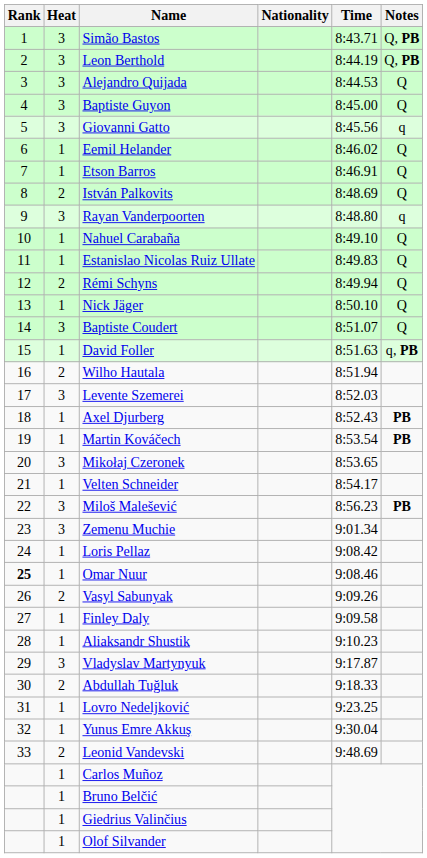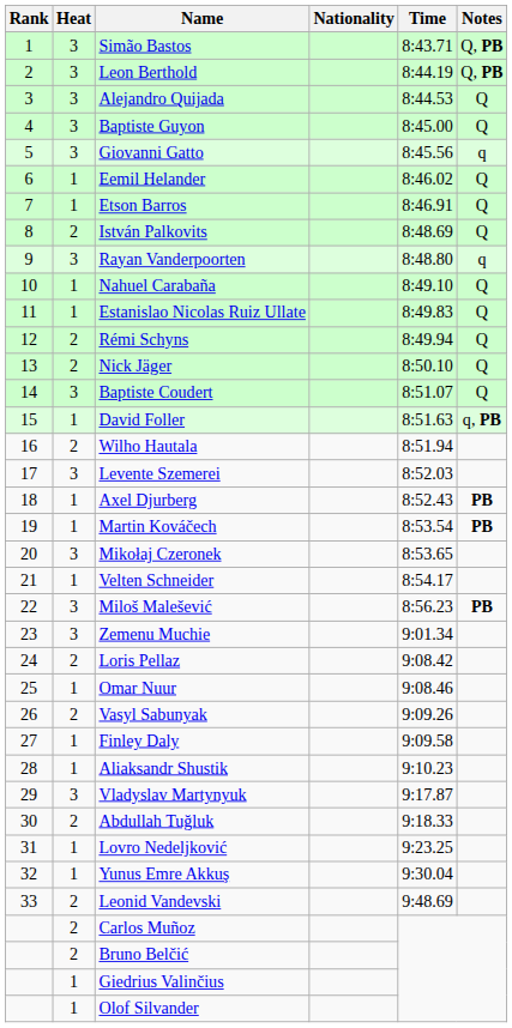Nick Jäger | Heat: 1 -> 2
Loris Pellaz | Heat: 1 -> 2
Omar Nuur | Rank: bold -> normal
Carlos Muñoz | Heat: 1 -> 2
Bruno Belčić | Heat: 1 -> 2
